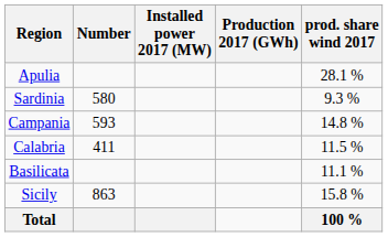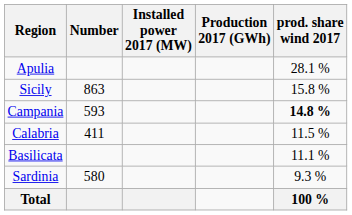rows swapped: Sicily <-> Sardinia
Campania | prod. share wind 2017: normal -> bold
